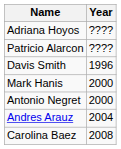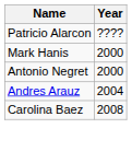- row: Adriana Hoyos | ????
- row: Davis Smith | 1996
